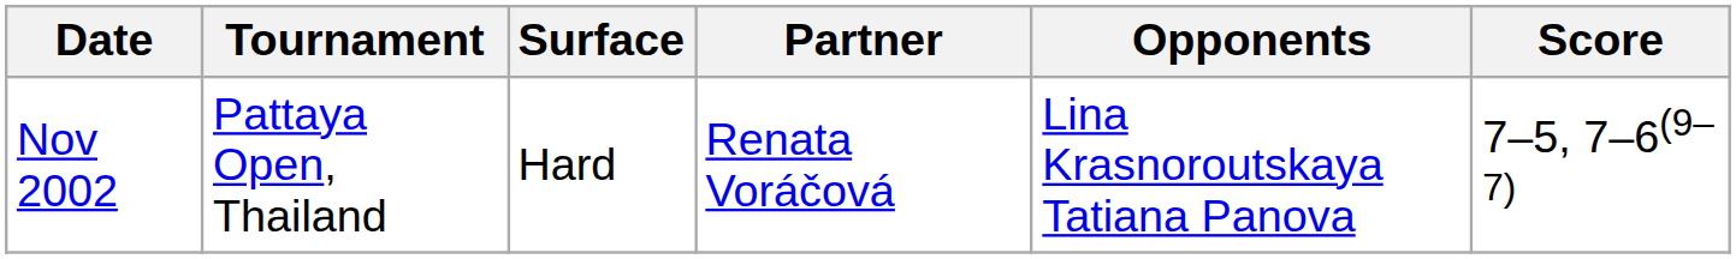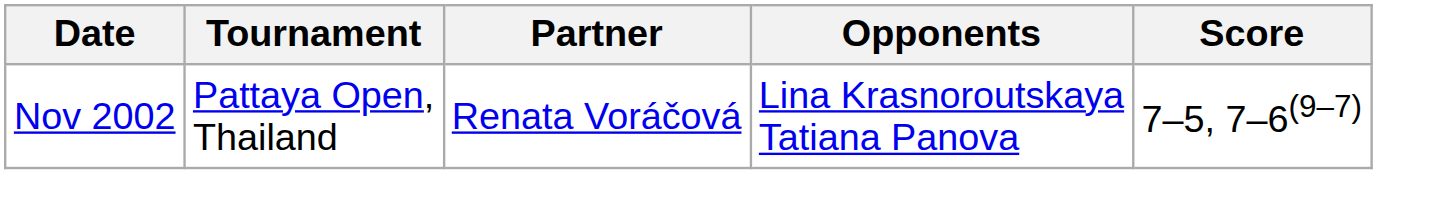- column: Surface | Hard
